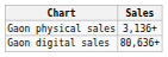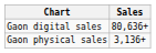rows swapped: Gaon physical sales <-> Gaon digital sales
